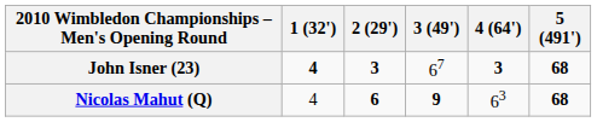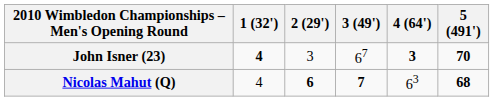John Isner (23) | 2 (29'): bold -> normal
John Isner (23) | 5 (491'): 68 -> 70
Nicolas Mahut (Q) | 3 (49'): 9 -> 7
